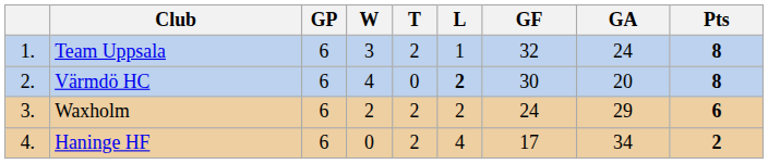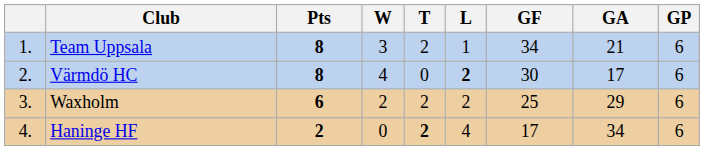columns swapped: GP <-> Pts
Team Uppsala | GF: 32 -> 34
Team Uppsala | GA: 24 -> 21
Värmdö HC | GA: 20 -> 17
Waxholm | GF: 24 -> 25
Haninge HF | T: normal -> bold
